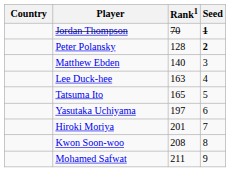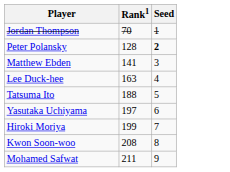- column: Country
Jordan Thompson | Seed: bold -> normal
Matthew Ebden | Rank1: 140 -> 141
Tatsuma Ito | Rank1: 165 -> 188
Hiroki Moriya | Rank1: 201 -> 199
